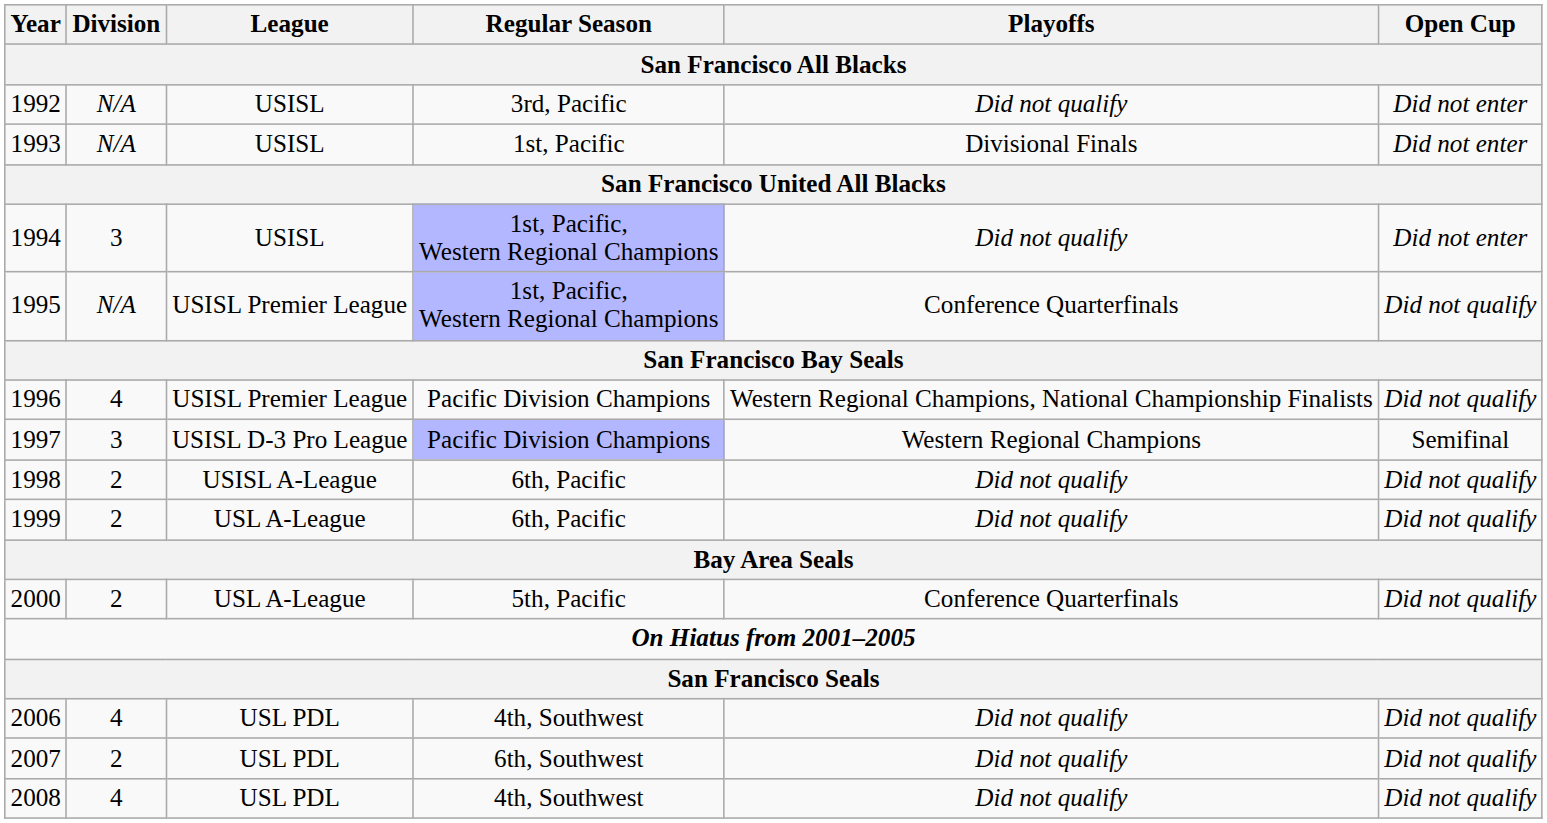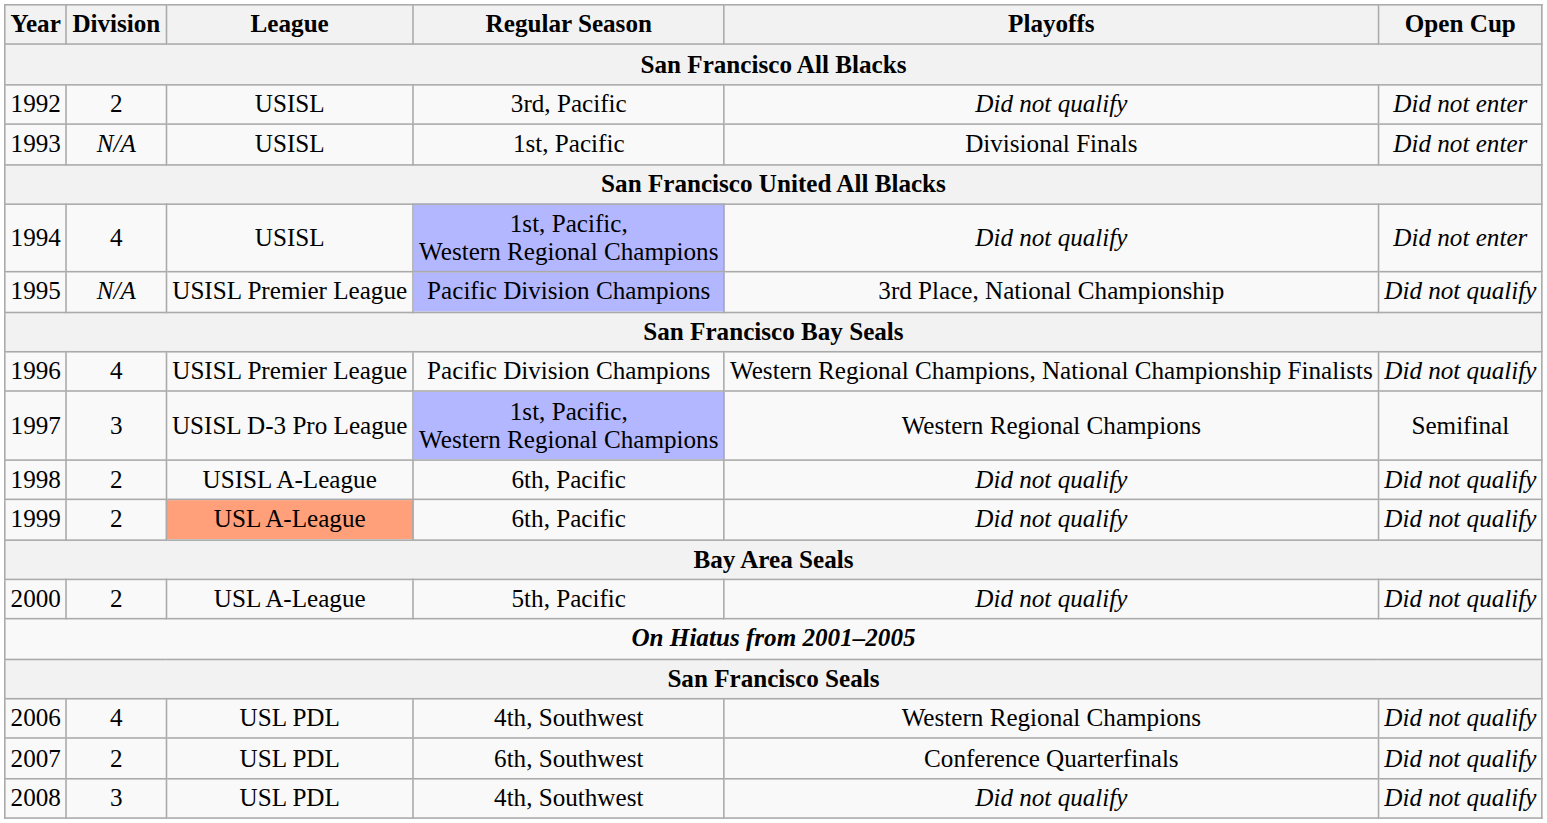1992 | Division: N/A -> 2
1994 | Division: 3 -> 4
1995 | Regular Season: 1st, Pacific, Western Regional Champions -> Pacific Division Champions
1995 | Playoffs: Conference Quarterfinals -> 3rd Place, National Championship
1997 | Regular Season: Pacific Division Champions -> 1st, Pacific, Western Regional Champions
1999 | League: no background -> lightsalmon background
2000 | Playoffs: Conference Quarterfinals -> Did not qualify
2006 | Playoffs: Did not qualify -> Western Regional Champions
2007 | Playoffs: Did not qualify -> Conference Quarterfinals
2008 | Division: 4 -> 3
